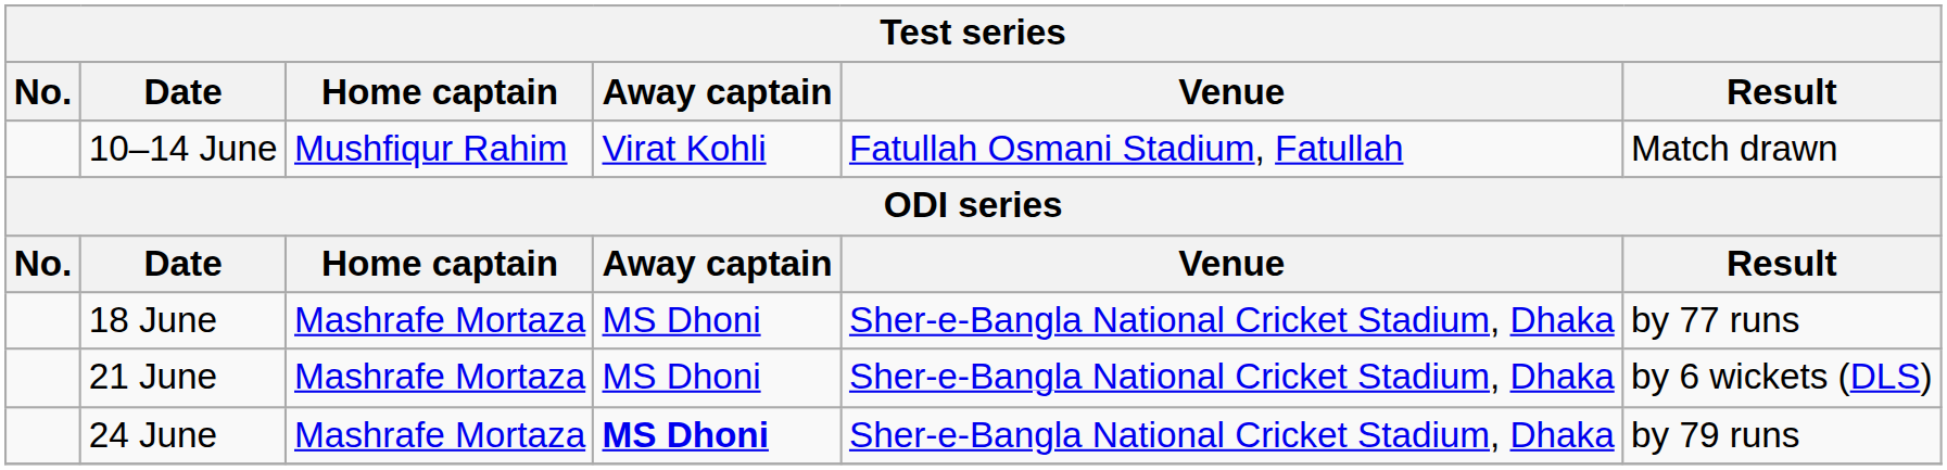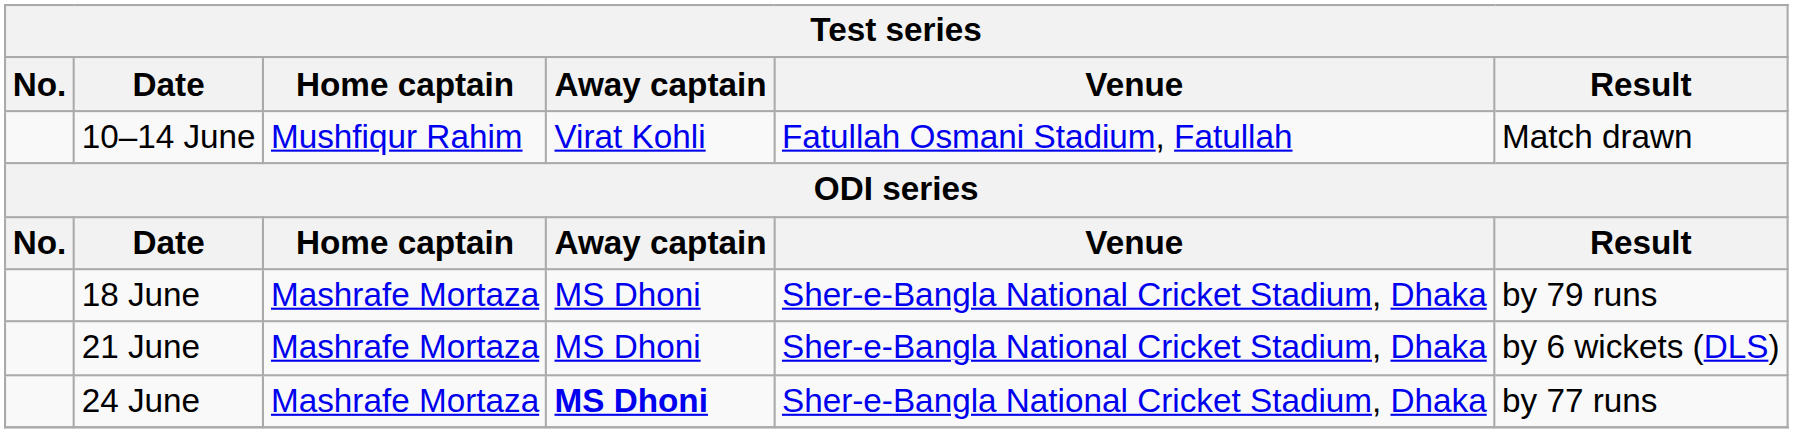18 June | Result: by 77 runs -> by 79 runs
24 June | Result: by 79 runs -> by 77 runs
